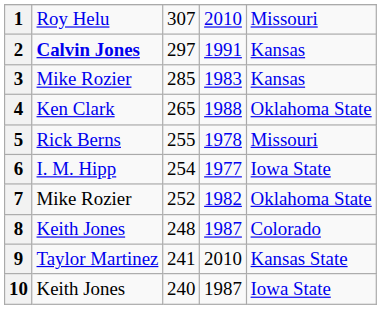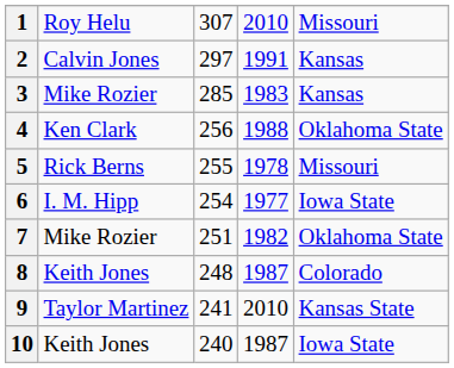2 | column 2: bold -> normal
4 | column 3: 265 -> 256
7 | column 3: 252 -> 251
